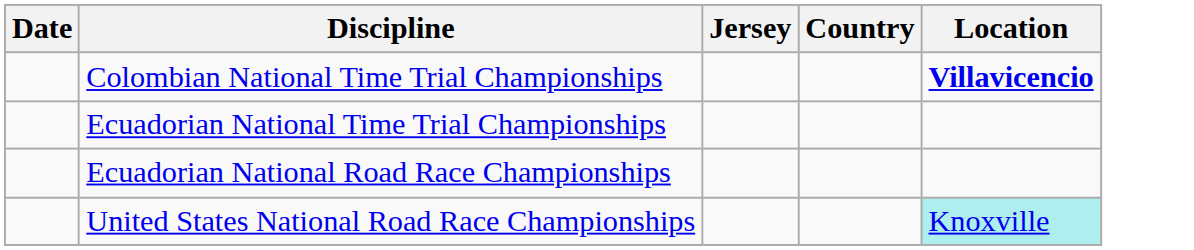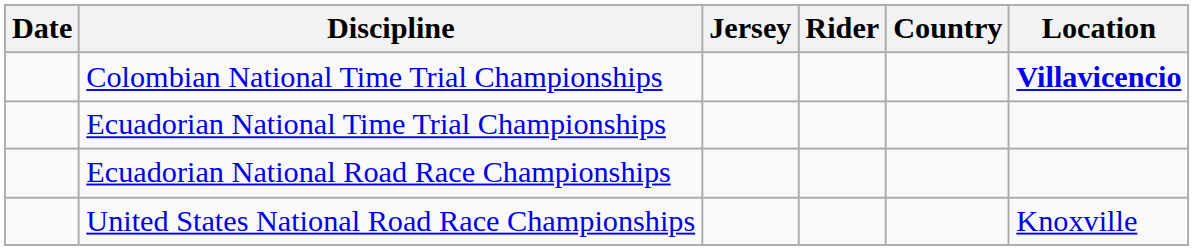+ column: Rider
United States National Road Race Championships | Location: paleturquoise background -> no background
